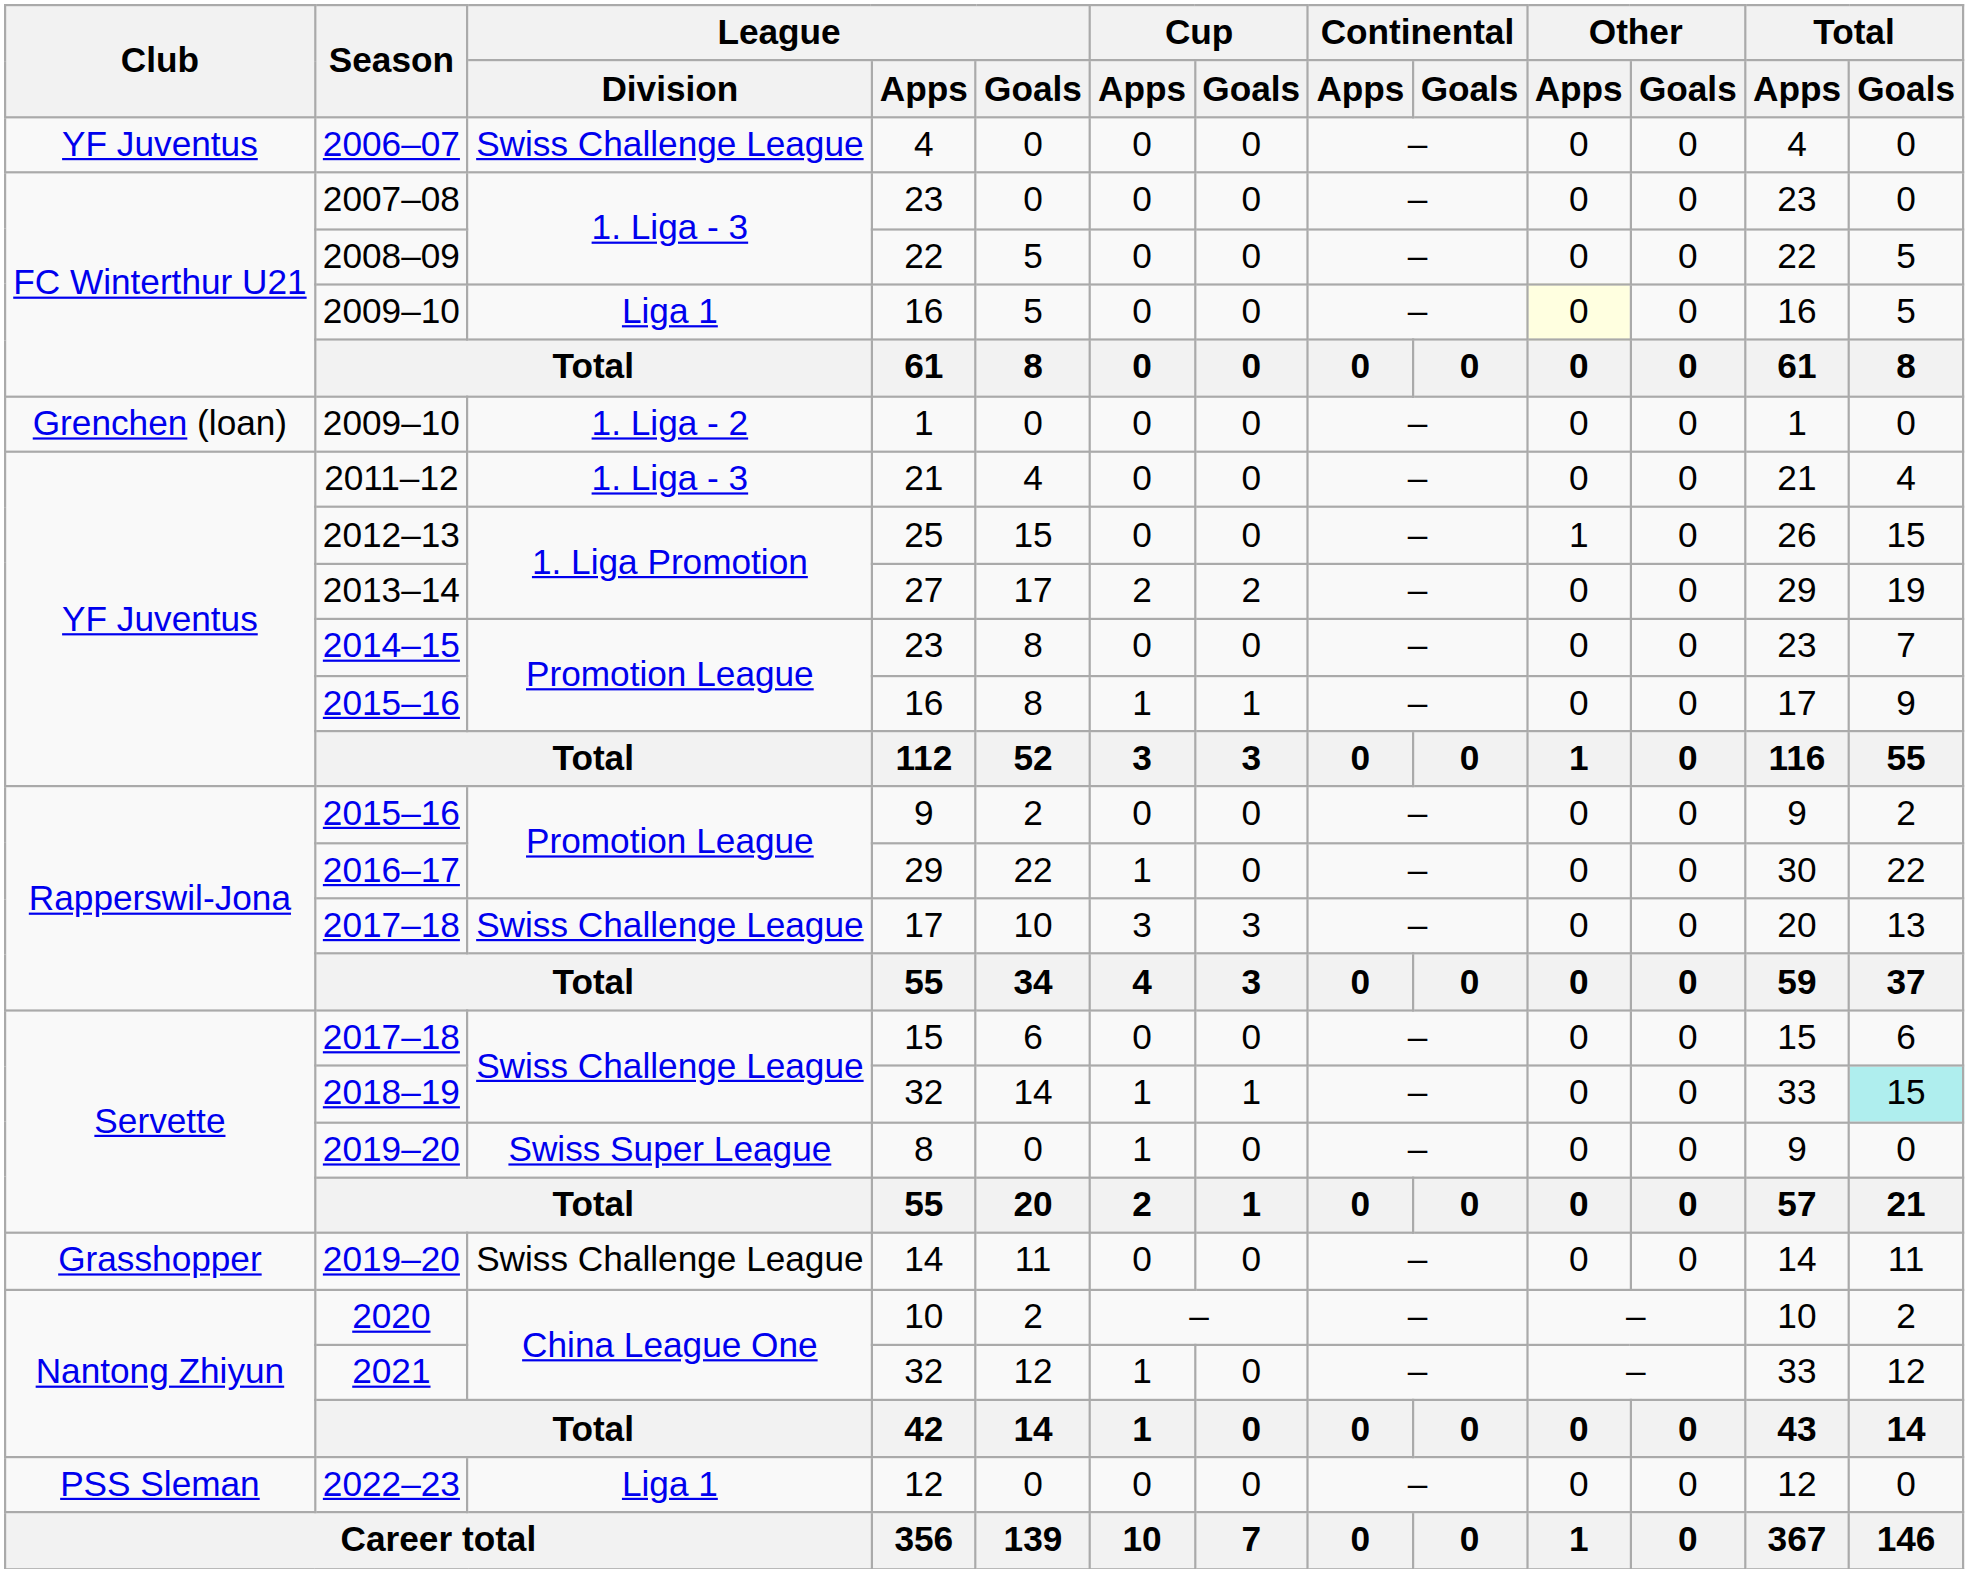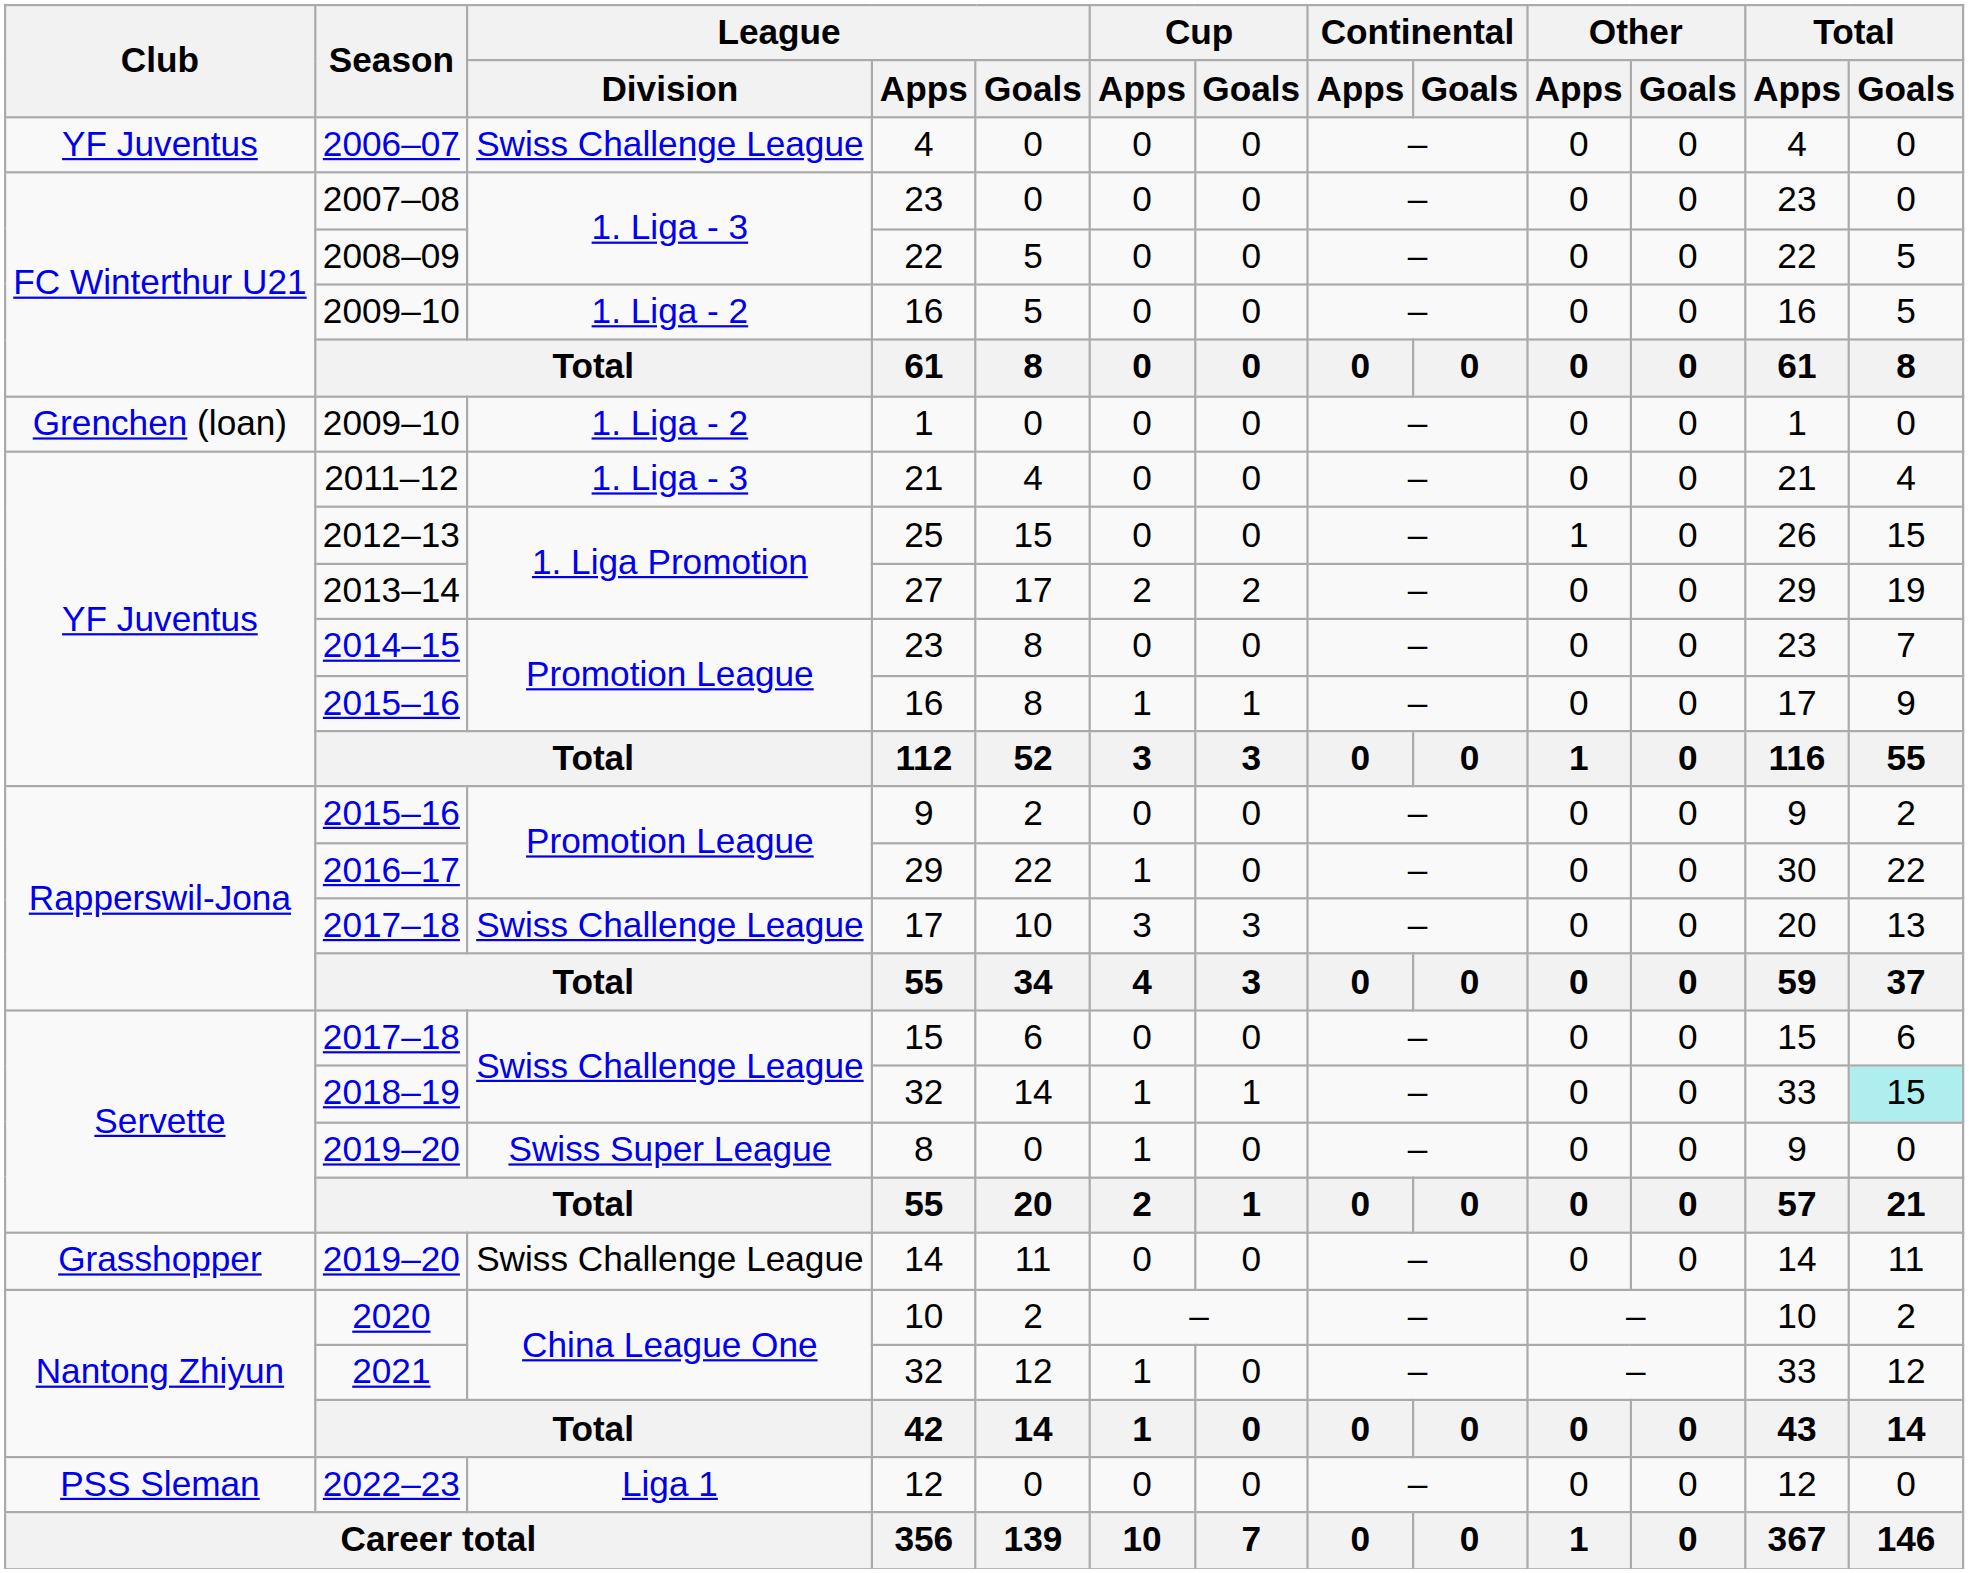2009–10 / 16 | League / Division: Liga 1 -> 1. Liga - 2
2009–10 / 16 | Other / Apps: lightyellow background -> no background
